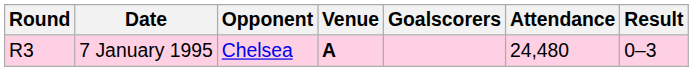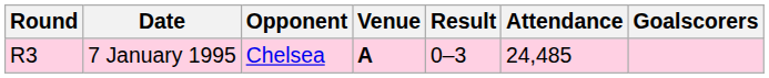columns swapped: Result <-> Goalscorers
7 January 1995 | Attendance: 24,480 -> 24,485
